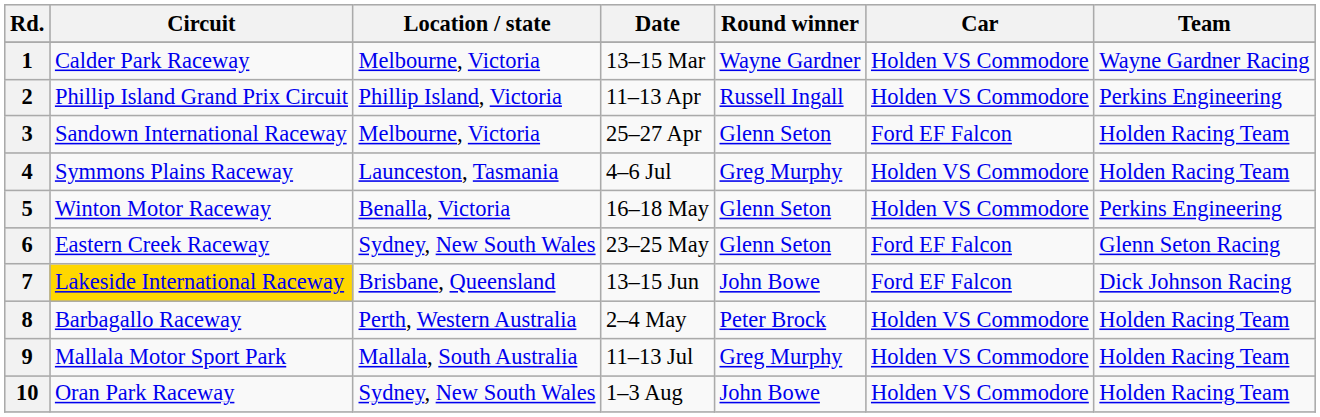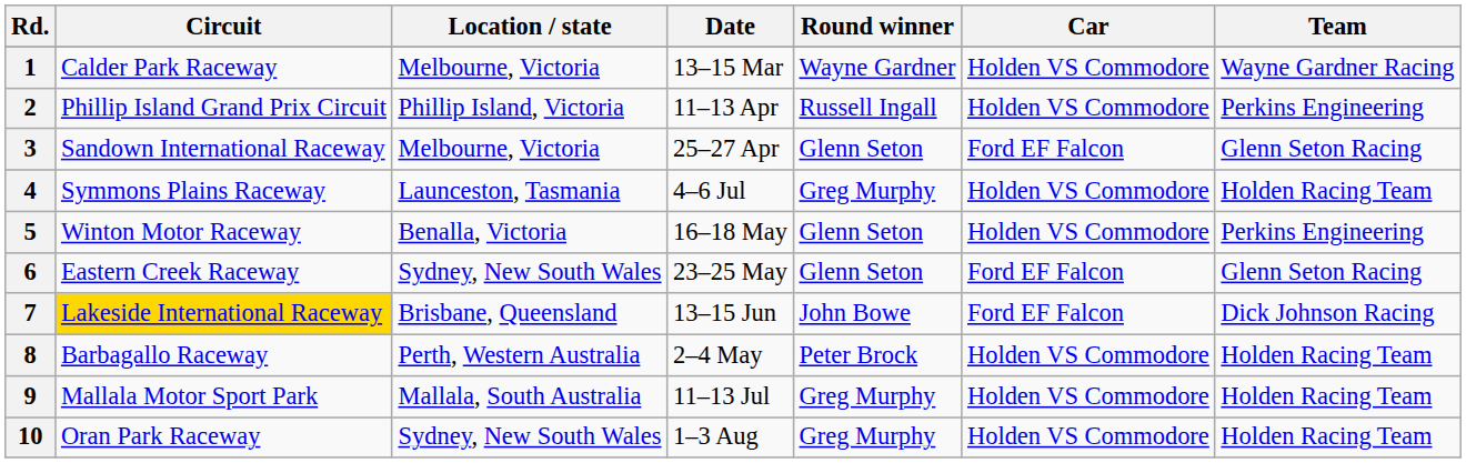3 | Team: Holden Racing Team -> Glenn Seton Racing
10 | Round winner: John Bowe -> Greg Murphy
